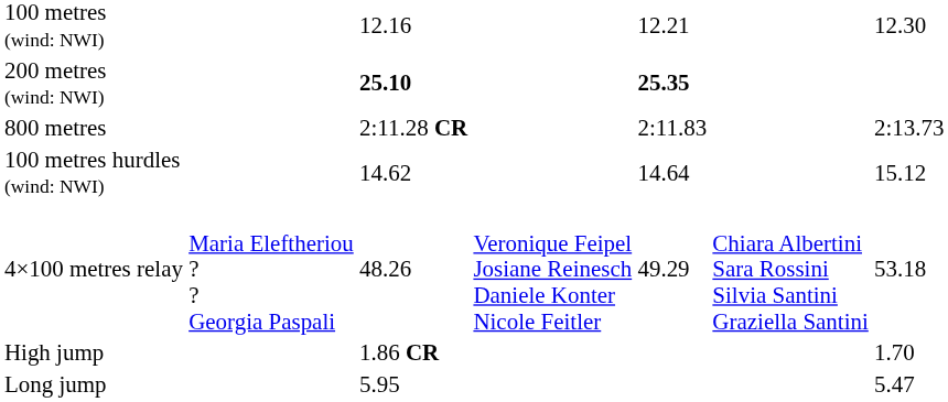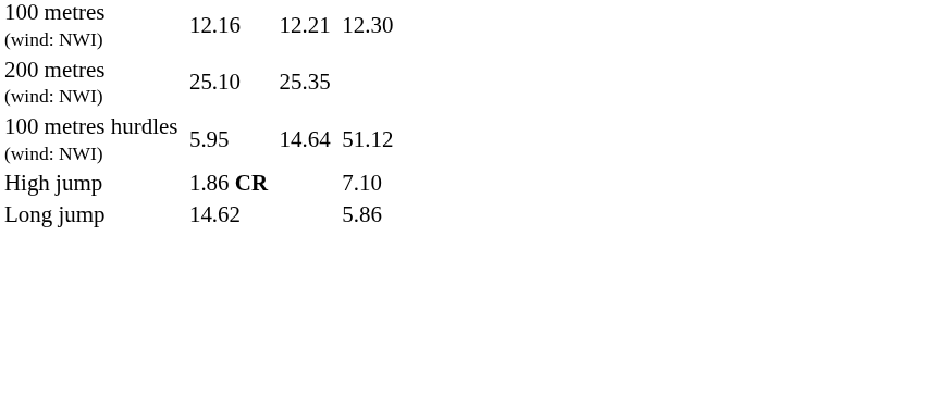200 metres (wind: NWI) | column 3: bold -> normal
200 metres (wind: NWI) | column 5: bold -> normal
- row: 800 metres | 2:11.28 CR | 2:11.83 | 2:13.73
100 metres hurdles (wind: NWI) | column 3: 14.62 -> 5.95
100 metres hurdles (wind: NWI) | column 7: 15.12 -> 51.12
- row: 4×100 metres relay | Maria Eleftheriou ? ? Georgia Paspali | 48.26 | Veronique Feipel Josiane Reinesch Daniele Konter Nicole Feitler | 49.29 | Chiara Albertini Sara Rossini Silvia Santini Graziella Santini | 53.18
High jump | column 7: 1.70 -> 7.10
Long jump | column 3: 5.95 -> 14.62
Long jump | column 7: 5.47 -> 5.86
